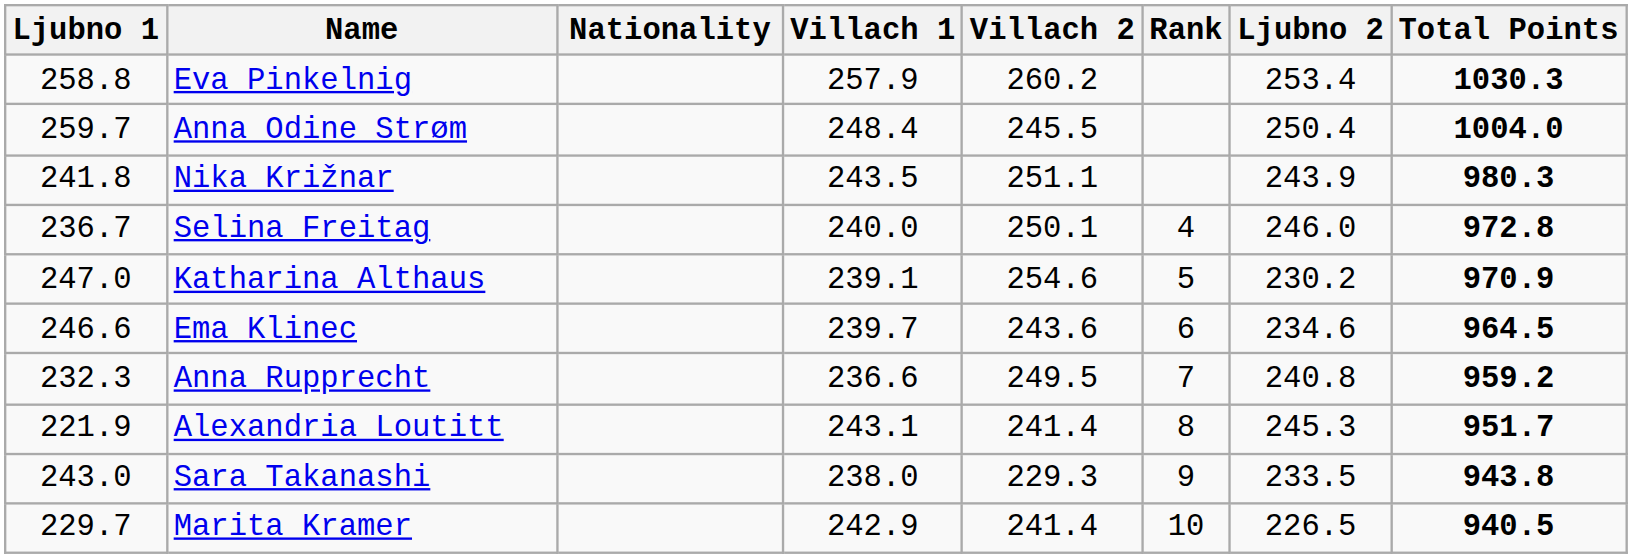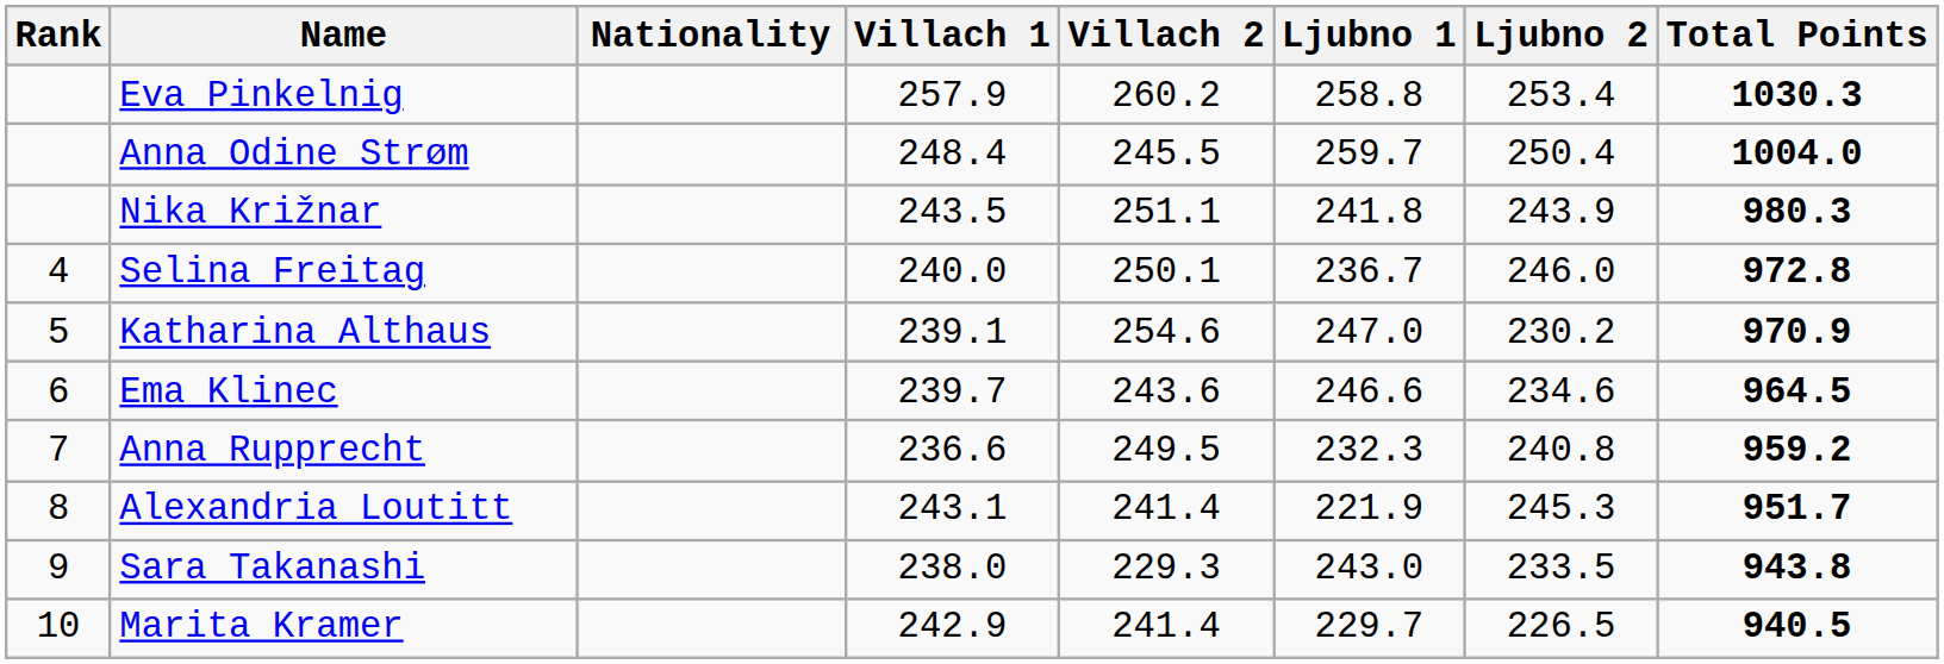columns swapped: Rank <-> Ljubno 1
